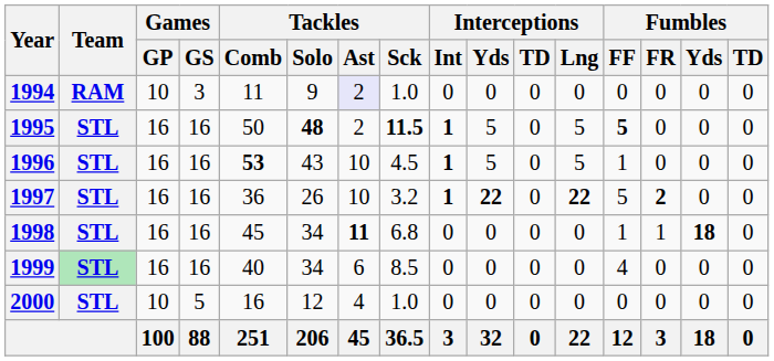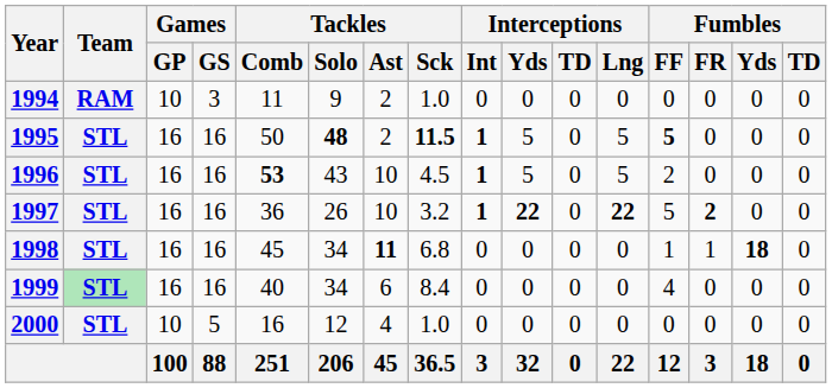1994 | Tackles / Ast: lavender background -> no background
1996 | Fumbles / FF: 1 -> 2
1999 | Tackles / Sck: 8.5 -> 8.4
